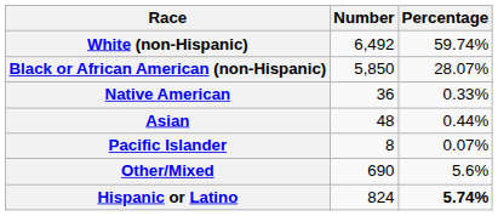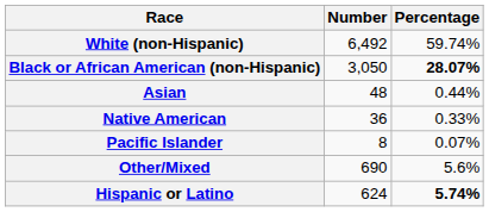Black or African American (non-Hispanic) | Number: 5,850 -> 3,050
Black or African American (non-Hispanic) | Percentage: normal -> bold
rows swapped: Native American <-> Asian
Hispanic or Latino | Number: 824 -> 624
